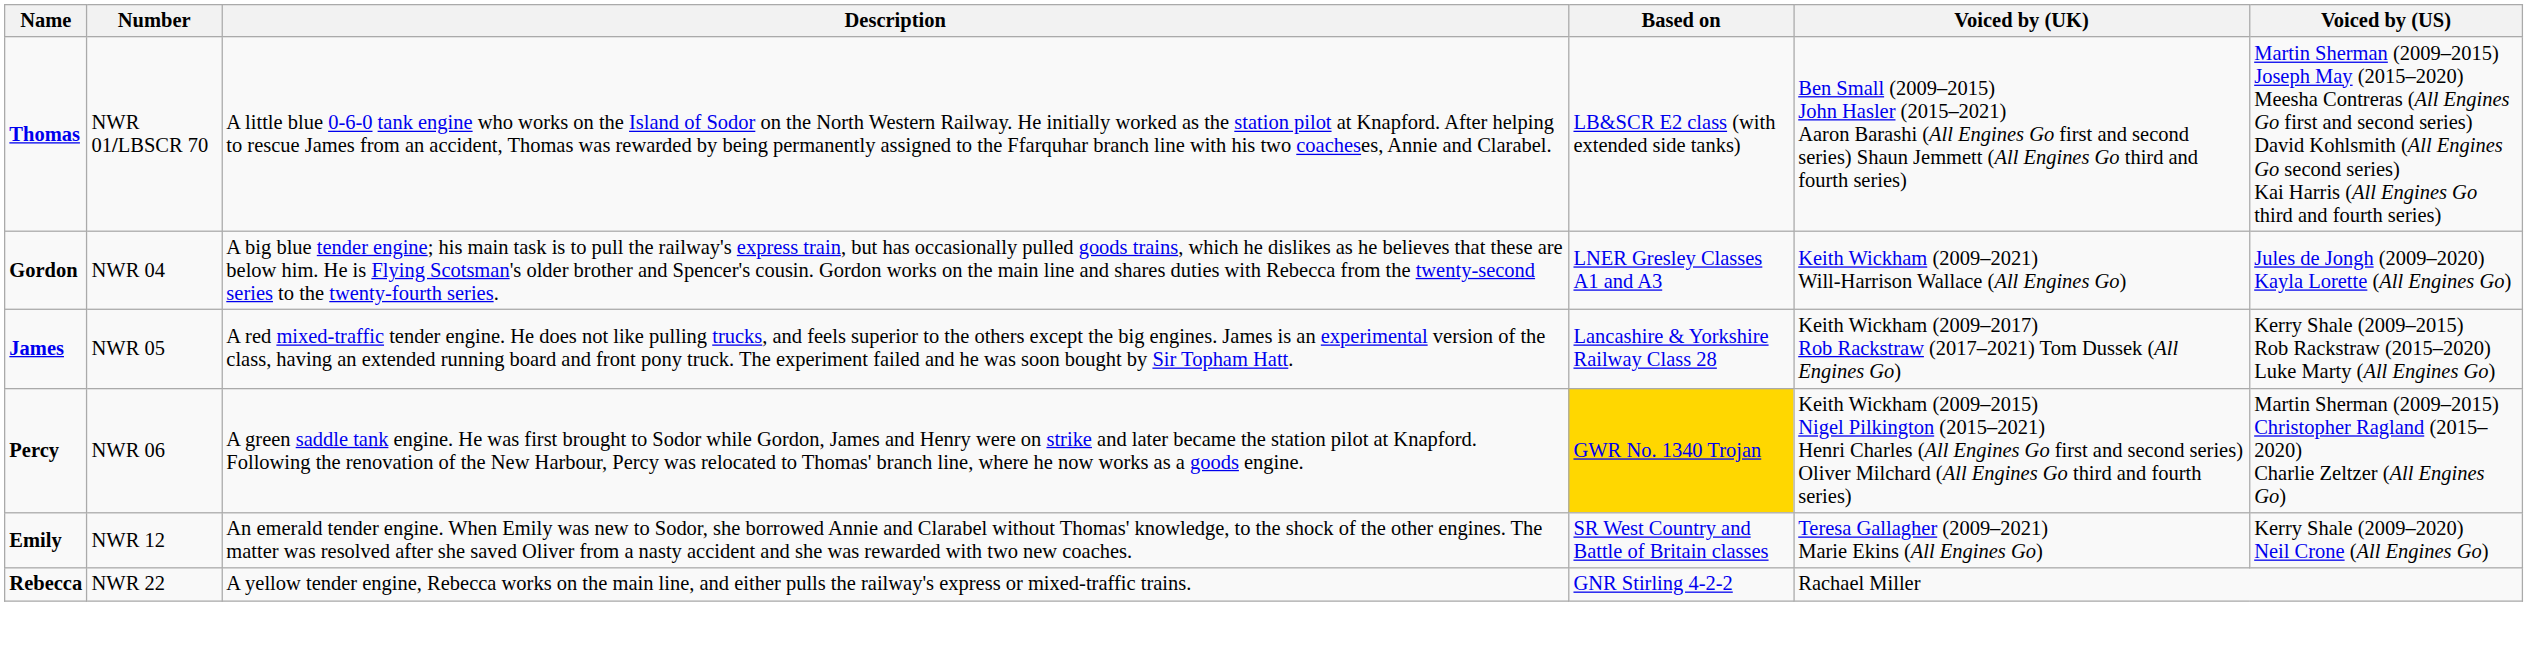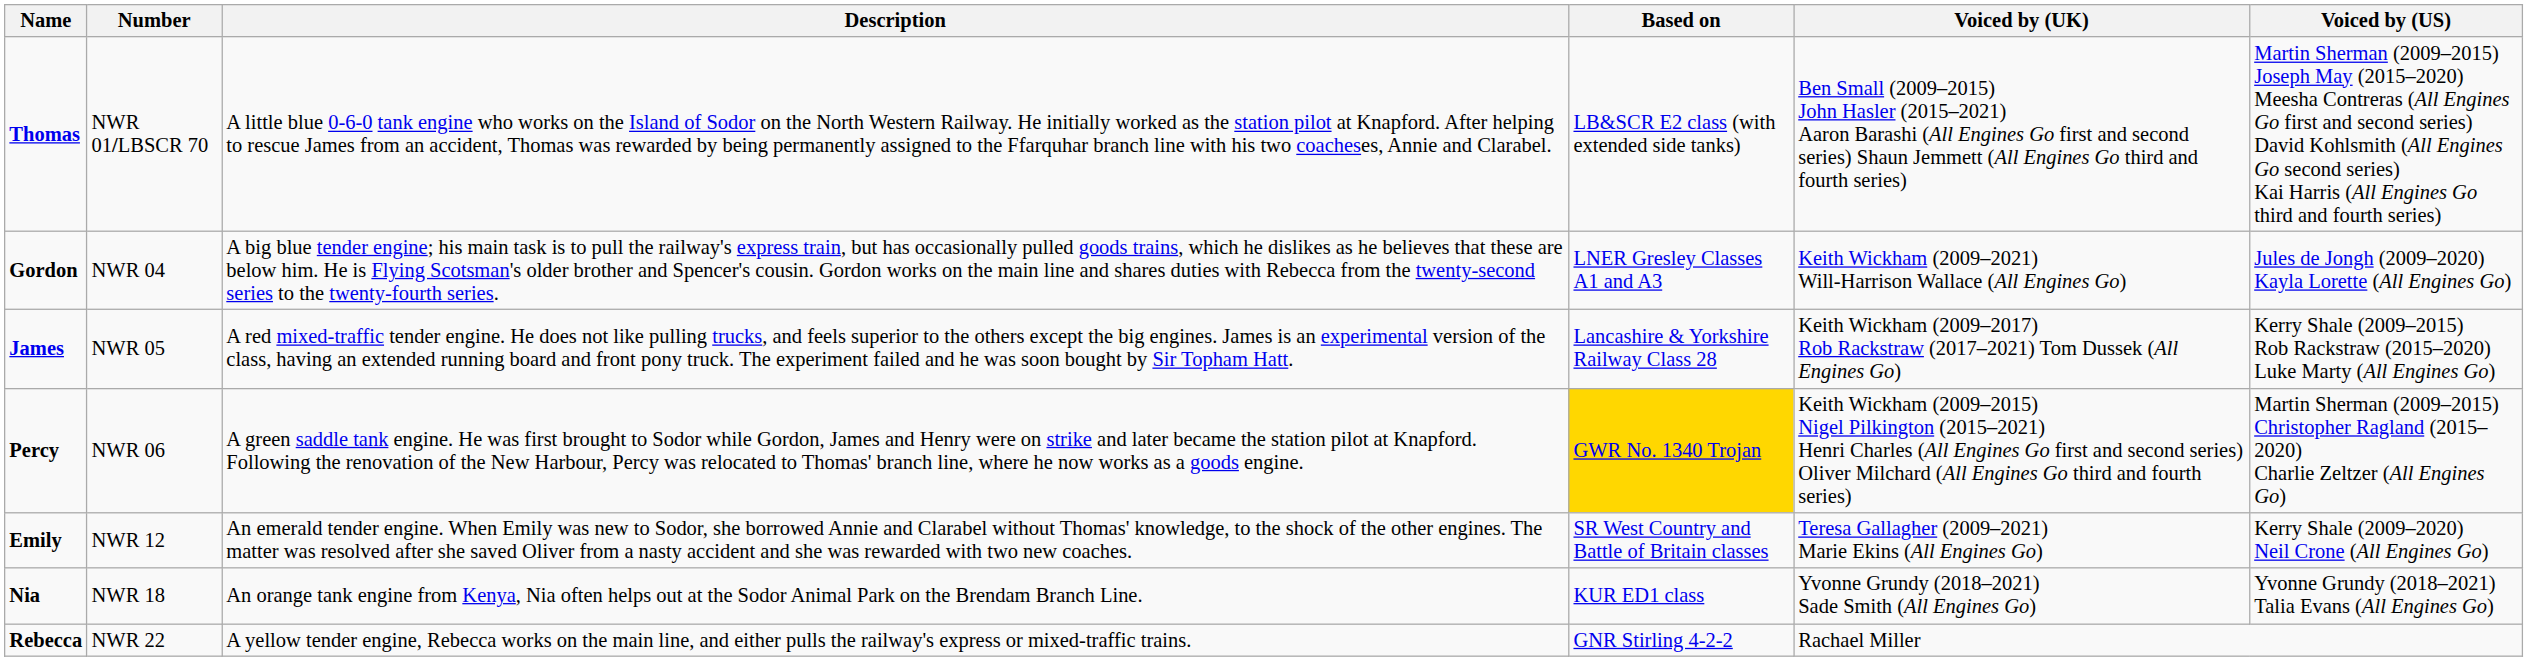+ row: Nia | NWR 18 | An orange tank engine from Kenya, Nia often helps out at the Sodor Animal Park on the Brendam Branch Line. | KUR ED1 class | Yvonne Grundy (2018–2021) Sade Smith (All Engines Go) | Yvonne Grundy (2018–2021) Talia Evans (All Engines Go)
